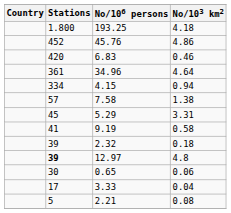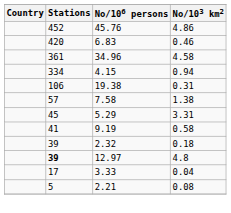- row: 1.800 | 193.25 | 4.18
34.96 | No/103 km2: 4.64 -> 4.58
+ row: 106 | 19.38 | 0.31
- row: 30 | 0.65 | 0.06
